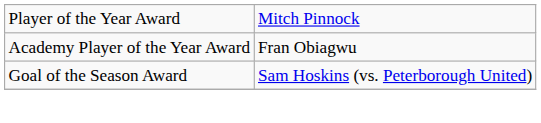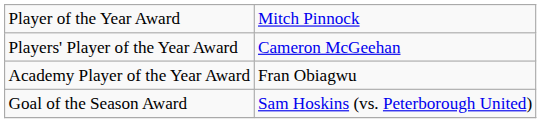+ row: Players' Player of the Year Award | Cameron McGeehan
